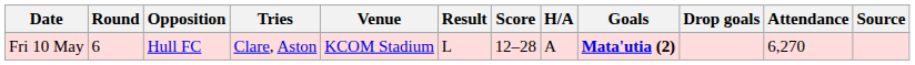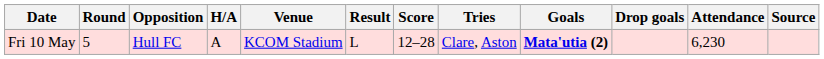columns swapped: H/A <-> Tries
Fri 10 May | Round: 6 -> 5
Fri 10 May | Attendance: 6,270 -> 6,230
